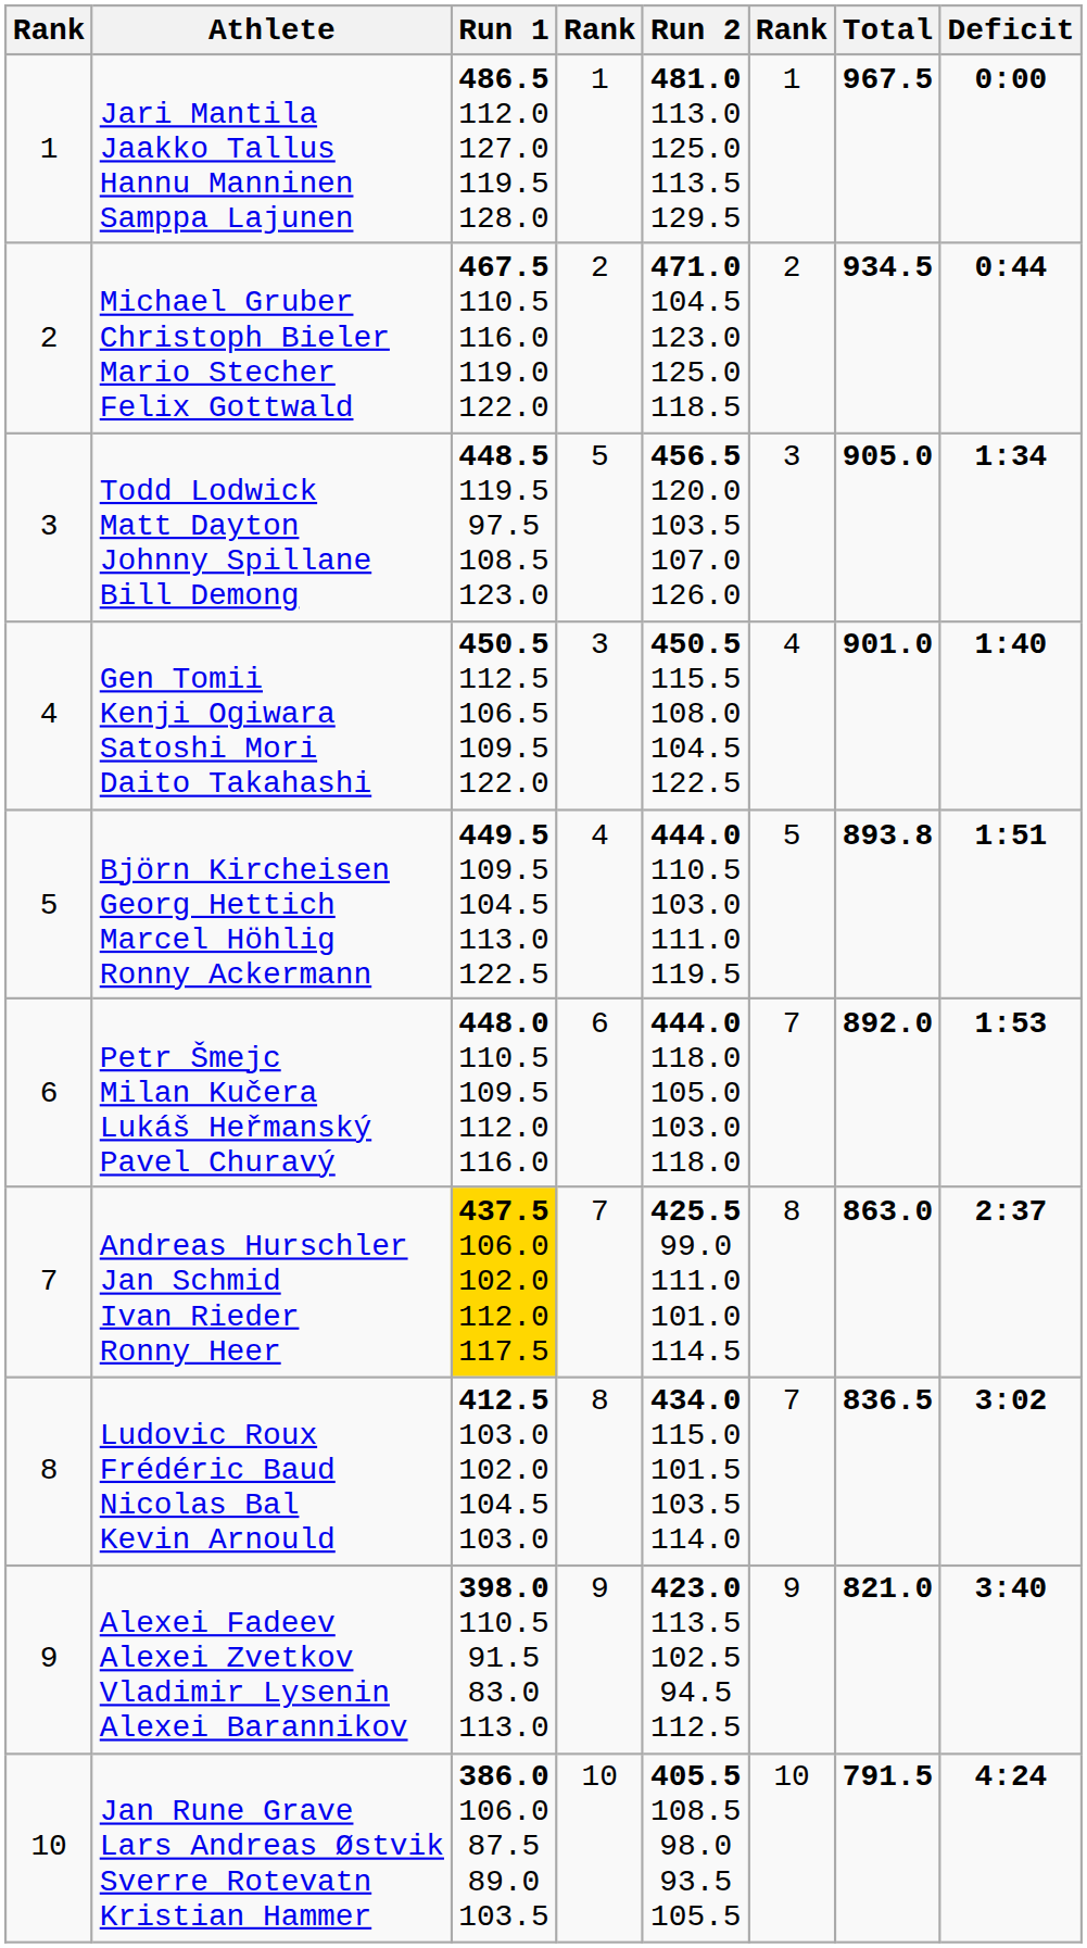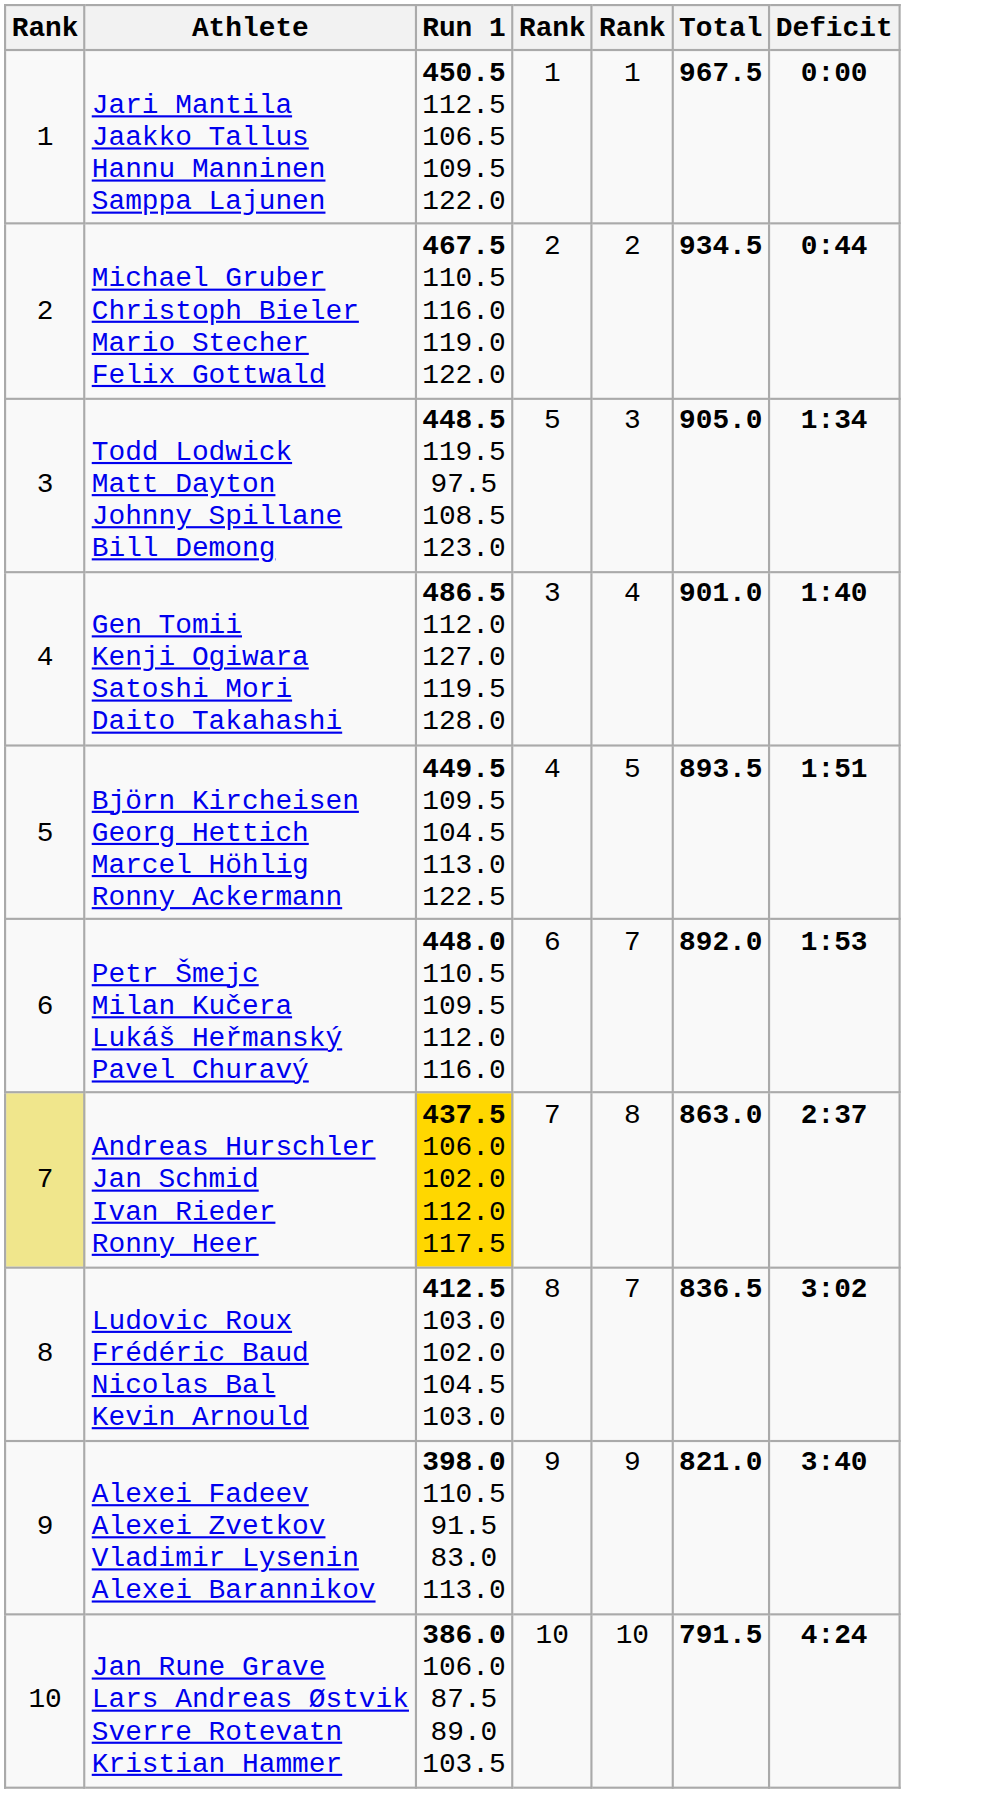- column: Run 2 | 481.0 113.0 125.0 113.5 129.5 | 471.0 104.5 123.0 125.0 118.5 | 456.5 120.0 103.5 107.0 126.0 | 450.5 115.5 108.0 104.5 122.5 | 444.0 110.5 103.0 111.0 119.5 | 444.0 118.0 105.0 103.0 118.0 | 425.5 99.0 111.0 101.0 114.5 | 434.0 115.0 101.5 103.5 114.0 | 423.0 113.5 102.5 94.5 112.5 | 405.5 108.5 98.0 93.5 105.5
Jari Mantila Jaakko Tallus Hannu Manninen Samppa Lajunen | Run 1: 486.5 112.0 127.0 119.5 128.0 -> 450.5 112.5 106.5 109.5 122.0
Gen Tomii Kenji Ogiwara Satoshi Mori Daito Takahashi | Run 1: 450.5 112.5 106.5 109.5 122.0 -> 486.5 112.0 127.0 119.5 128.0
Björn Kircheisen Georg Hettich Marcel Höhlig Ronny Ackermann | Total: 893.8 -> 893.5
Andreas Hurschler Jan Schmid Ivan Rieder Ronny Heer | column 1: no background -> khaki background
